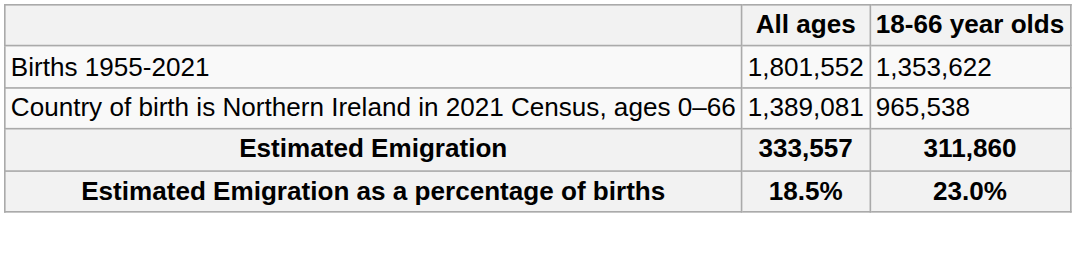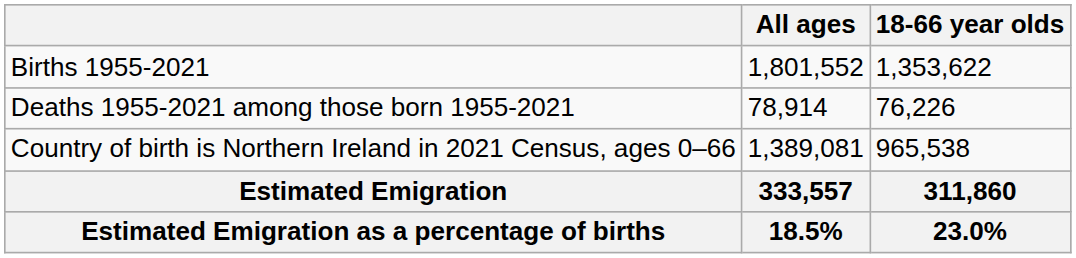+ row: Deaths 1955-2021 among those born 1955-2021 | 78,914 | 76,226
